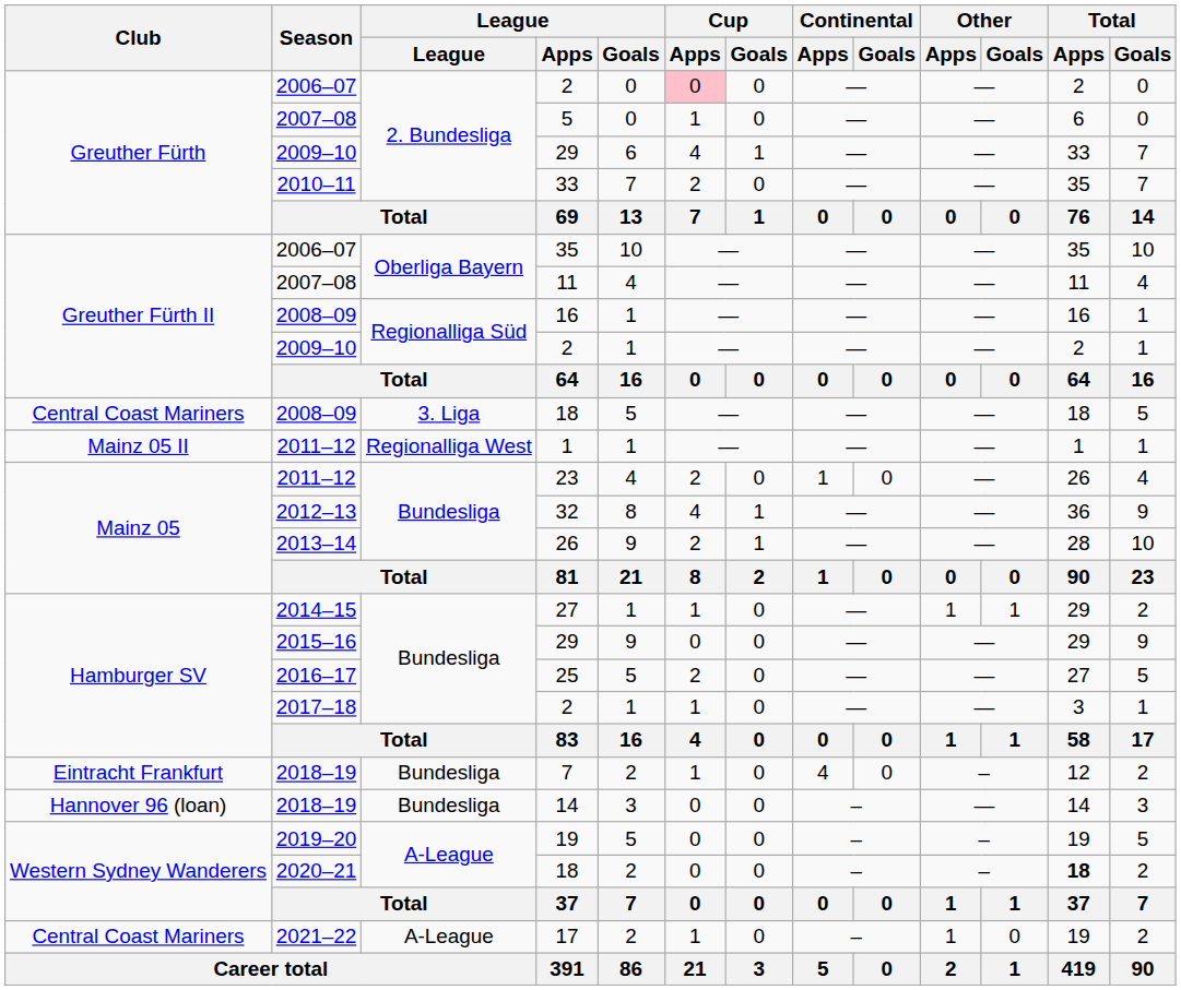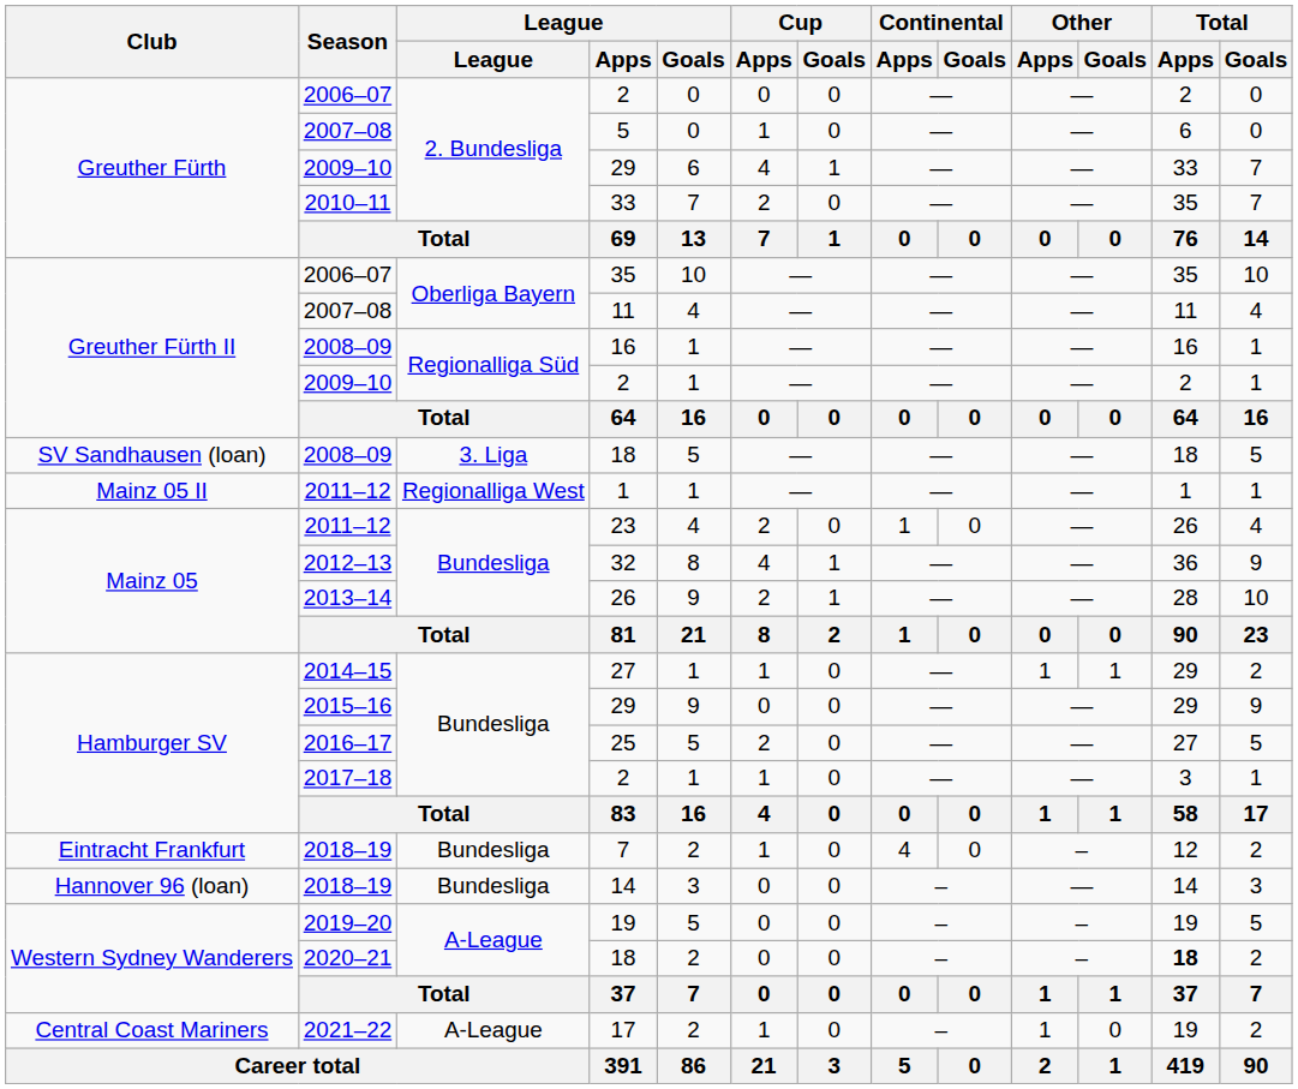2006–07 / 2 | Cup / Apps: pink background -> no background
2008–09 / 18 | Club: Central Coast Mariners -> SV Sandhausen (loan)
